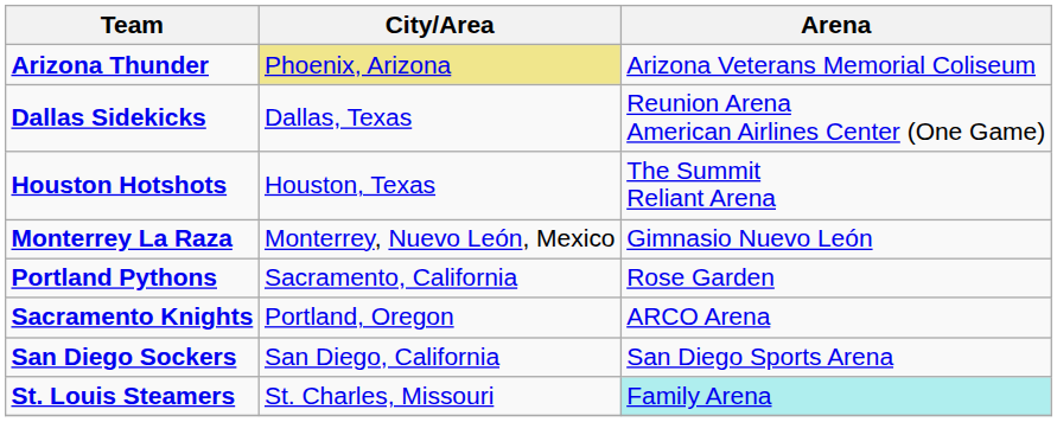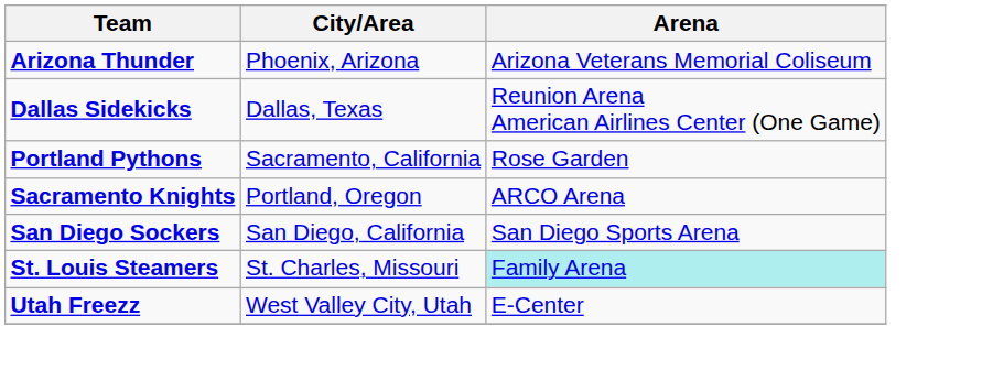Arizona Thunder | City/Area: khaki background -> no background
- row: Houston Hotshots | Houston, Texas | The Summit Reliant Arena
- row: Monterrey La Raza | Monterrey, Nuevo León, Mexico | Gimnasio Nuevo León
+ row: Utah Freezz | West Valley City, Utah | E-Center
